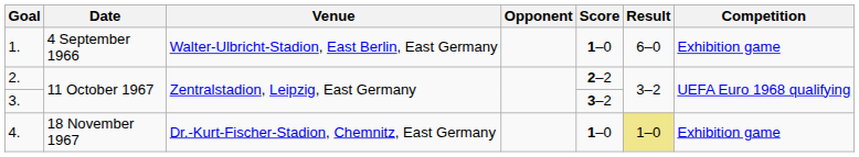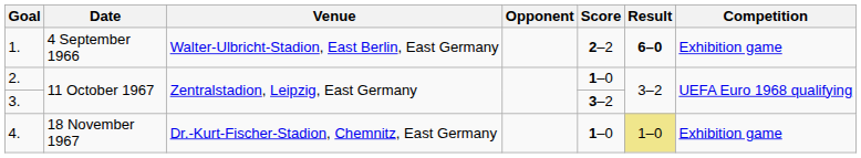1. | Score: 1–0 -> 2–2
1. | Result: normal -> bold
2. | Score: 2–2 -> 1–0
